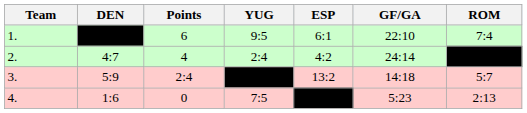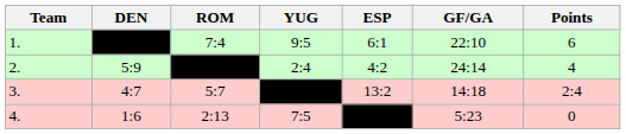columns swapped: ROM <-> Points
2. | DEN: 4:7 -> 5:9
3. | DEN: 5:9 -> 4:7
